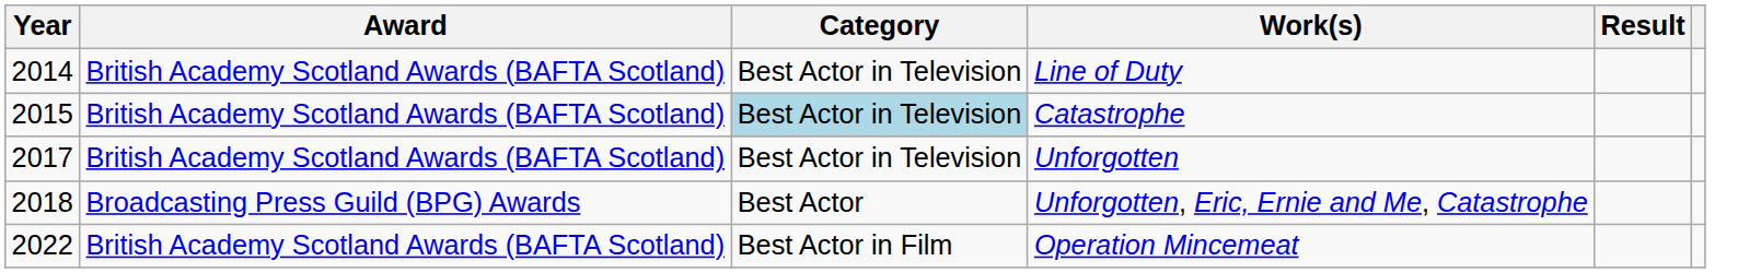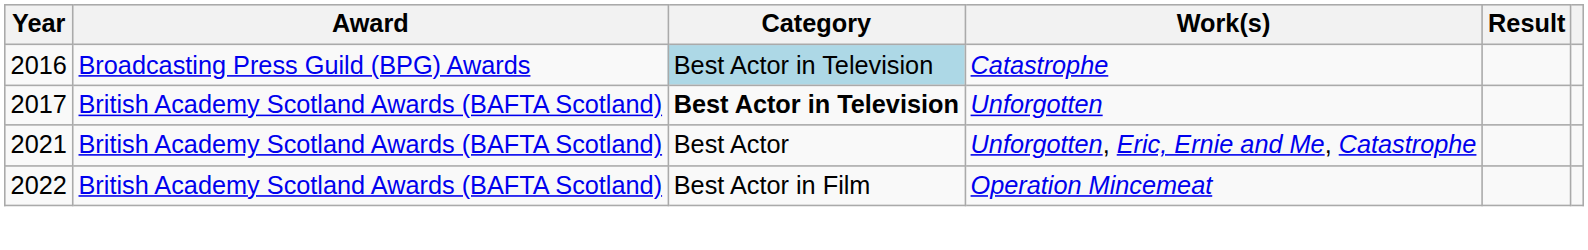- row: 2014 | British Academy Scotland Awards (BAFTA Scotland) | Best Actor in Television | Line of Duty
Catastrophe | Year: 2015 -> 2016
Catastrophe | Award: British Academy Scotland Awards (BAFTA Scotland) -> Broadcasting Press Guild (BPG) Awards
Unforgotten | Category: normal -> bold
Unforgotten, Eric, Ernie and Me, Catastrophe | Year: 2018 -> 2021
Unforgotten, Eric, Ernie and Me, Catastrophe | Award: Broadcasting Press Guild (BPG) Awards -> British Academy Scotland Awards (BAFTA Scotland)
